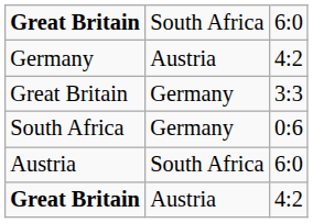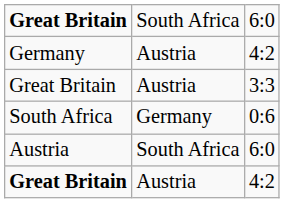Great Britain / 3:3 | column 2: Germany -> Austria
